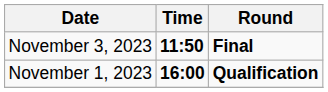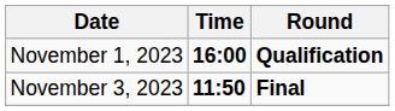rows swapped: November 1, 2023 <-> November 3, 2023
